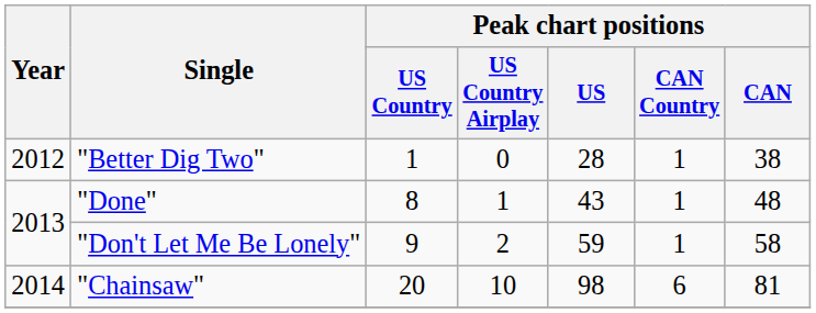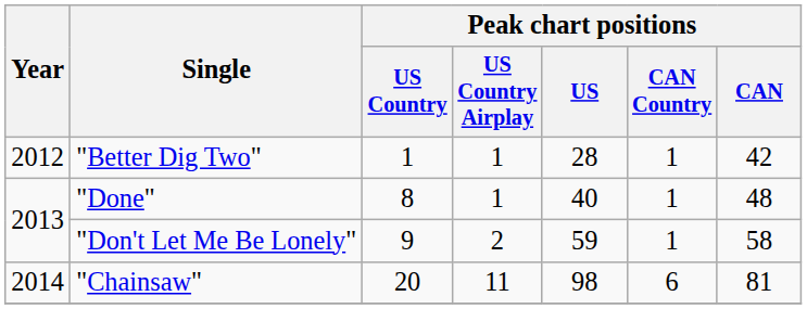"Better Dig Two" | Peak chart positions / US Country Airplay: 0 -> 1
"Better Dig Two" | Peak chart positions / CAN: 38 -> 42
"Done" | Peak chart positions / US: 43 -> 40
"Chainsaw" | Peak chart positions / US Country Airplay: 10 -> 11
